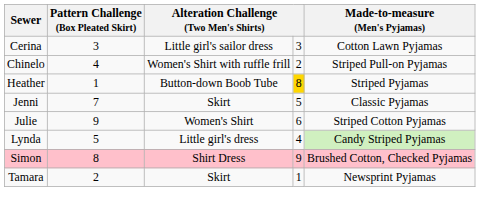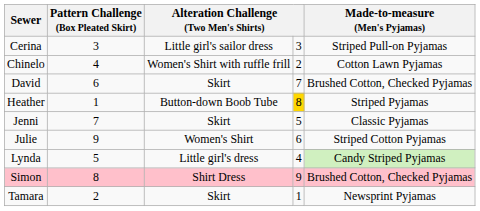Cerina | Made-to-measure (Men's Pyjamas): Cotton Lawn Pyjamas -> Striped Pull-on Pyjamas
Chinelo | Made-to-measure (Men's Pyjamas): Striped Pull-on Pyjamas -> Cotton Lawn Pyjamas
+ row: David | 6 | Skirt | 7 | Brushed Cotton, Checked Pyjamas
